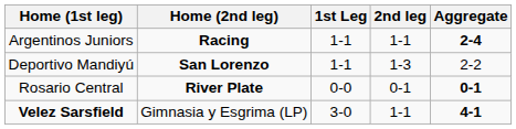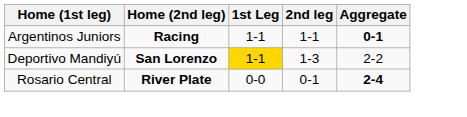Argentinos Juniors | Aggregate: 2-4 -> 0-1
Deportivo Mandiyú | 1st Leg: no background -> gold background
Rosario Central | Aggregate: 0-1 -> 2-4
- row: Velez Sarsfield | Gimnasia y Esgrima (LP) | 3-0 | 1-1 | 4-1
